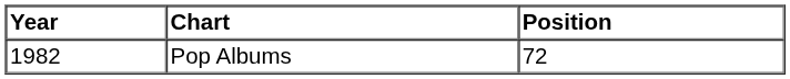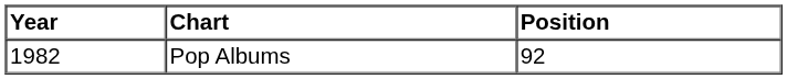Pop Albums | Position: 72 -> 92
